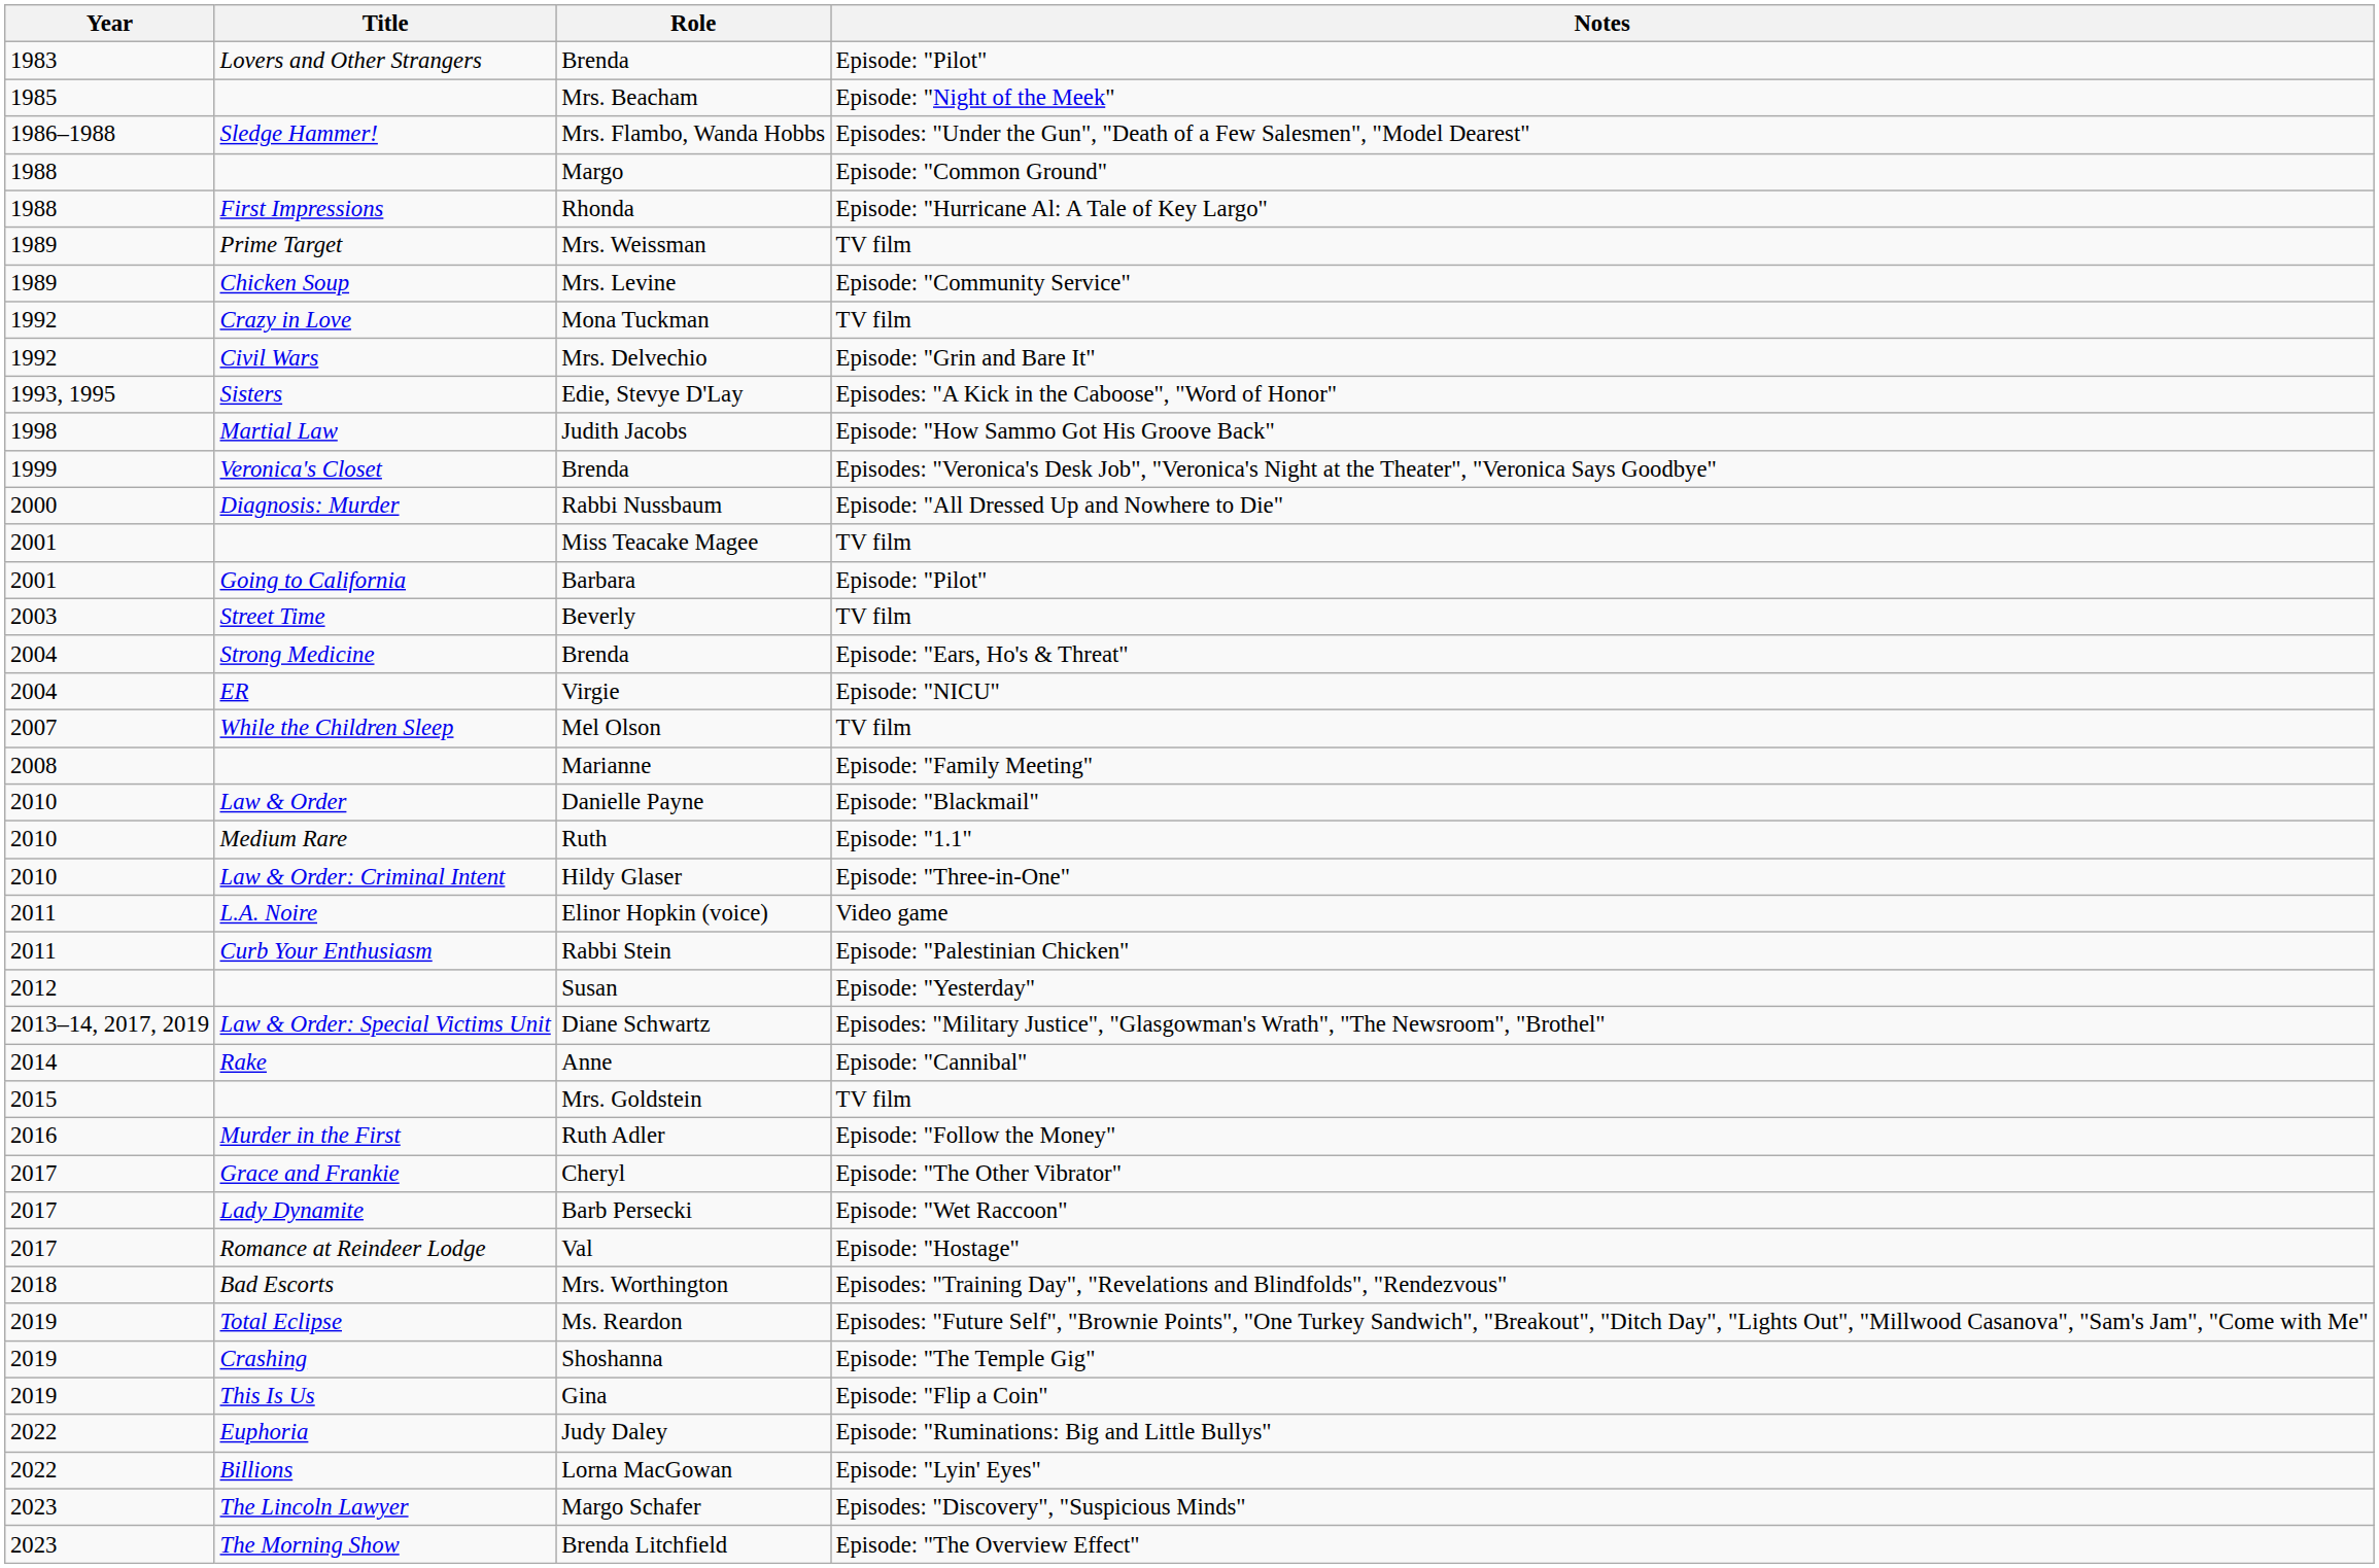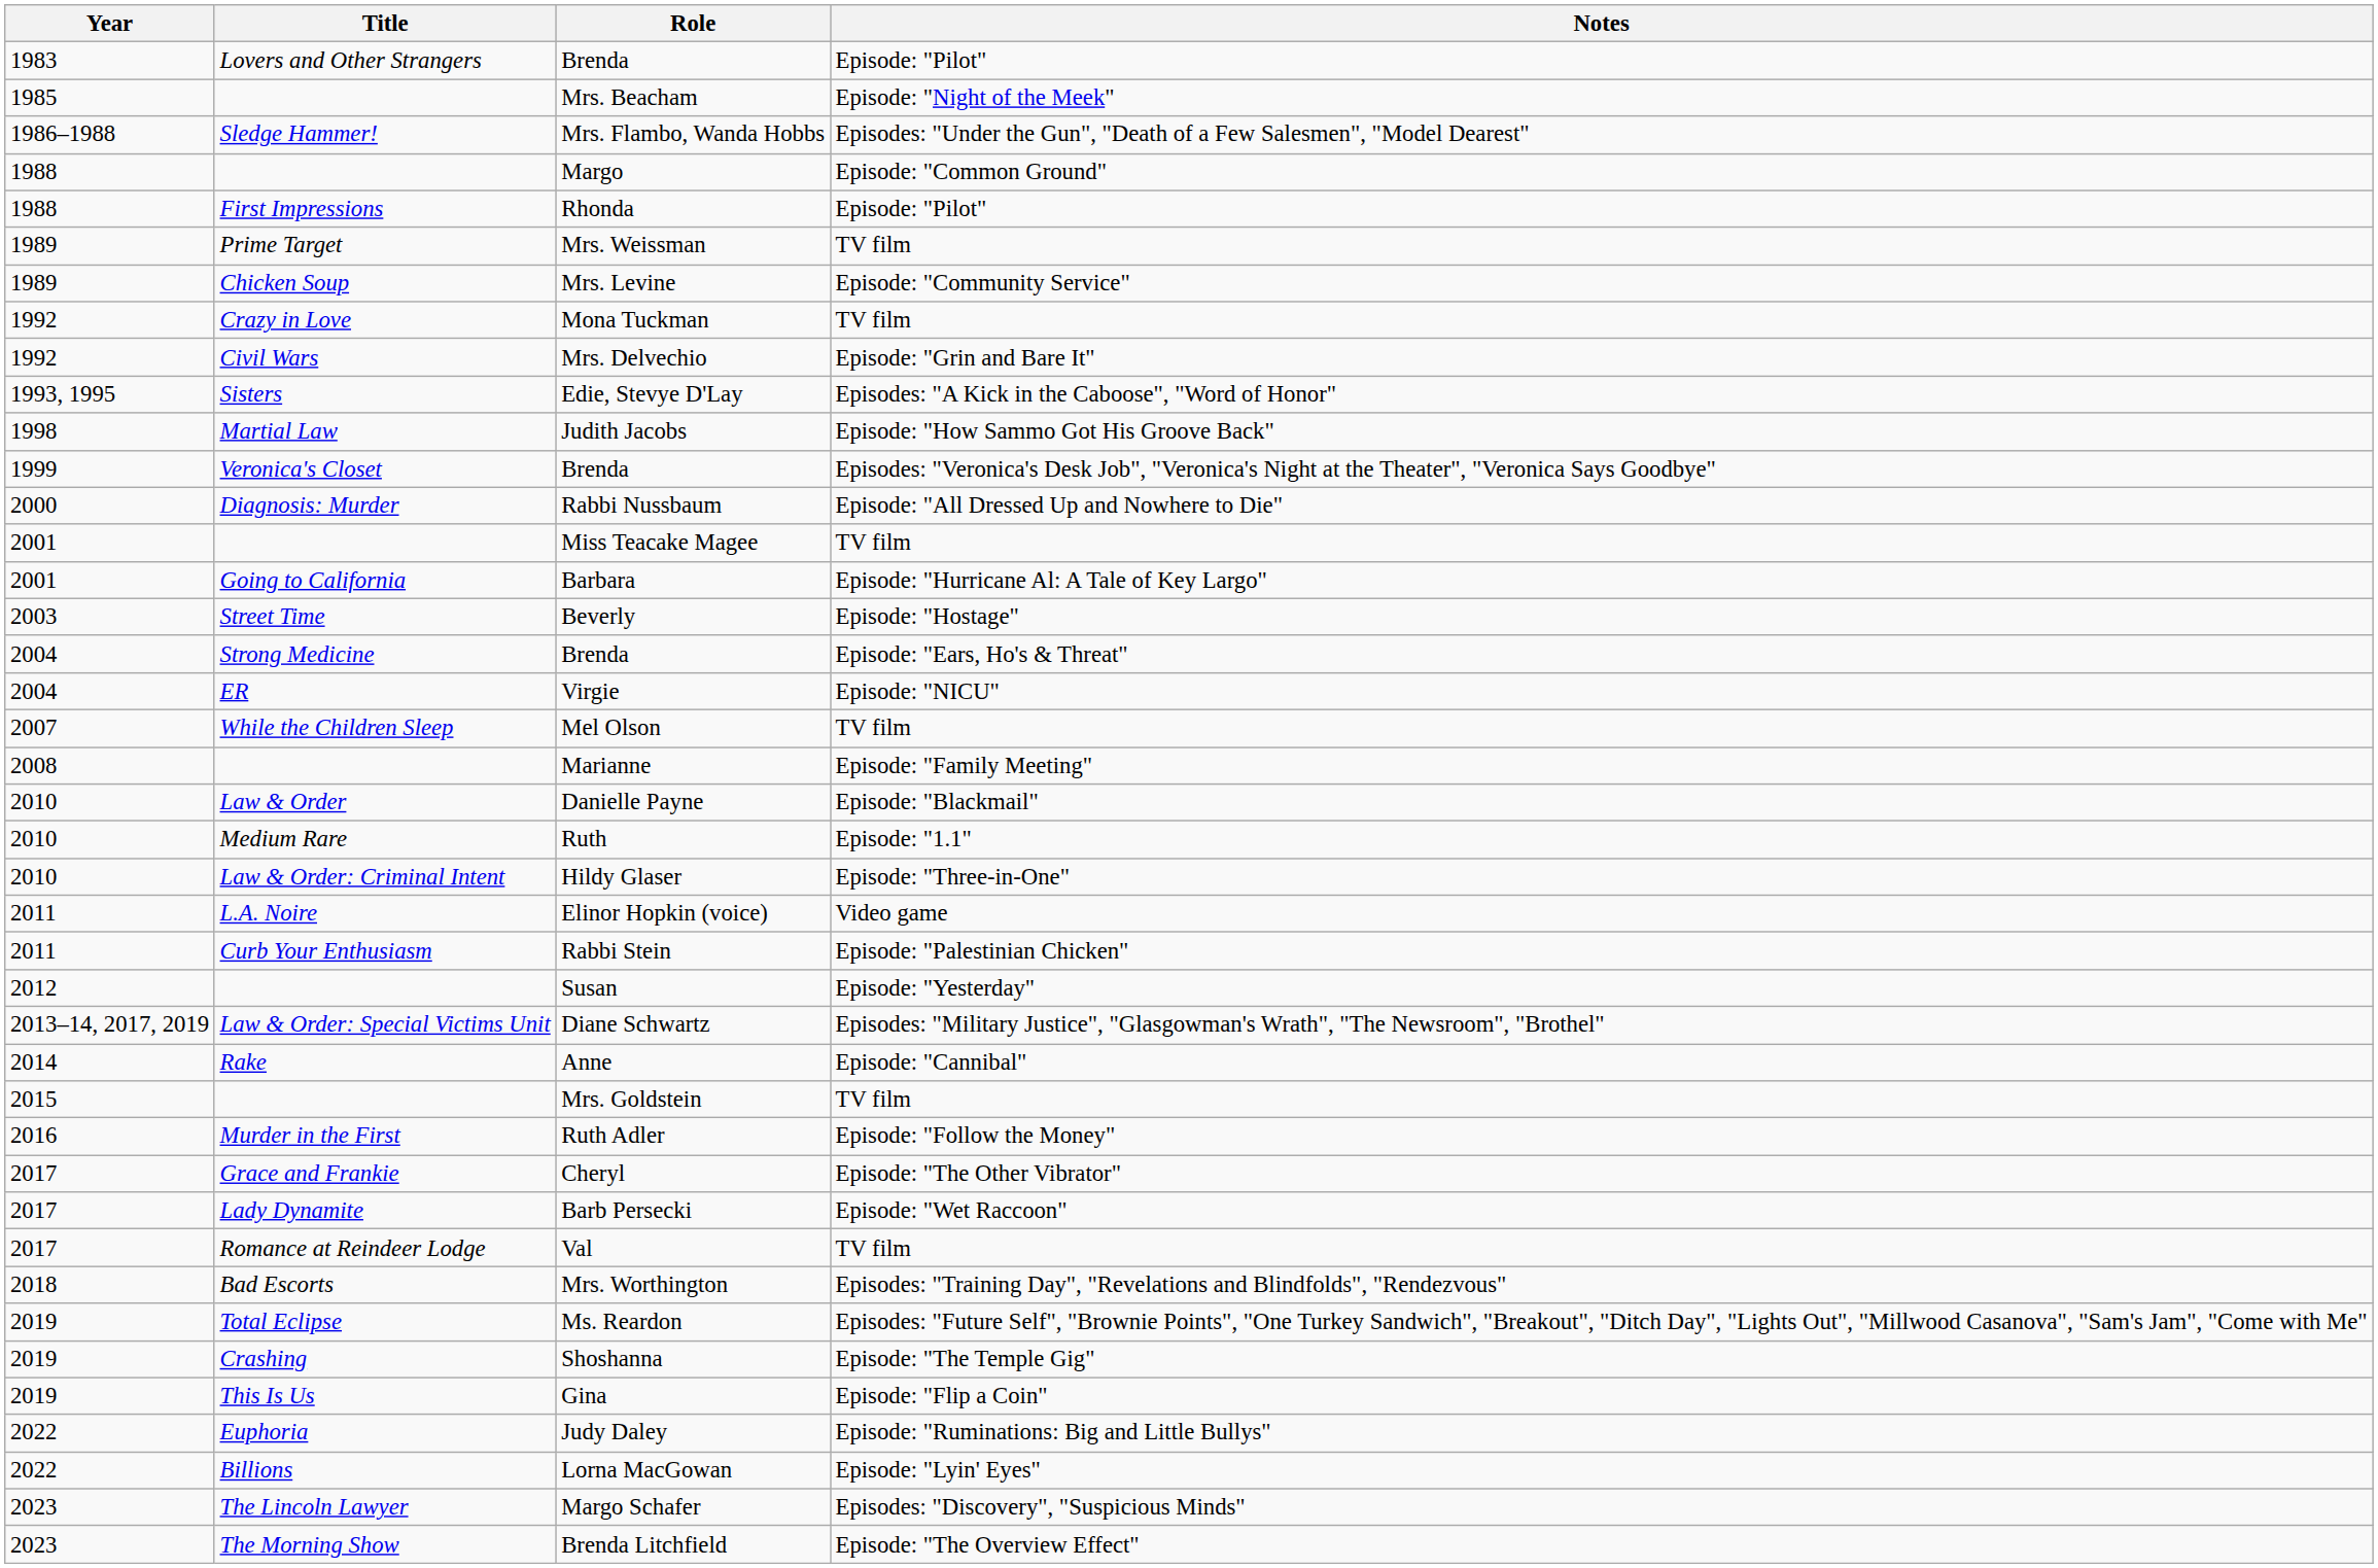Rhonda | Notes: Episode: "Hurricane Al: A Tale of Key Largo" -> Episode: "Pilot"
Barbara | Notes: Episode: "Pilot" -> Episode: "Hurricane Al: A Tale of Key Largo"
Beverly | Notes: TV film -> Episode: "Hostage"
Val | Notes: Episode: "Hostage" -> TV film
